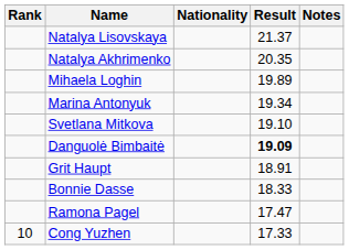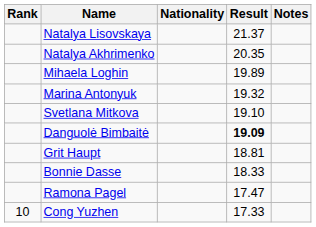Marina Antonyuk | Result: 19.34 -> 19.32
Grit Haupt | Result: 18.91 -> 18.81
